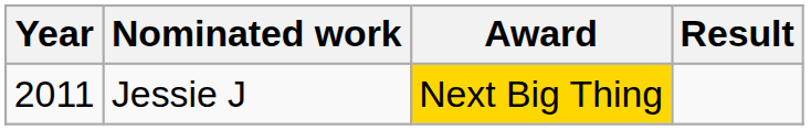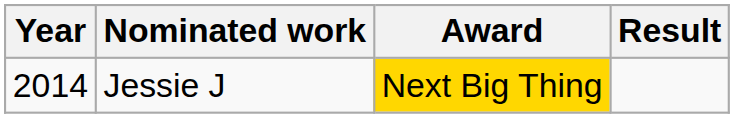Jessie J | Year: 2011 -> 2014
